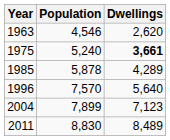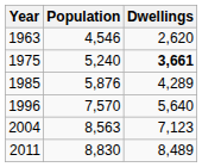1985 | Population: 5,878 -> 5,876
2004 | Population: 7,899 -> 8,563
